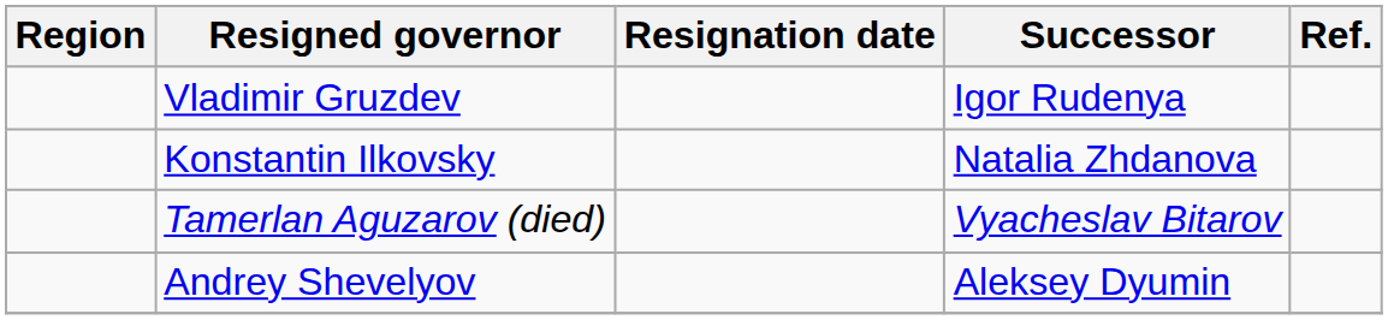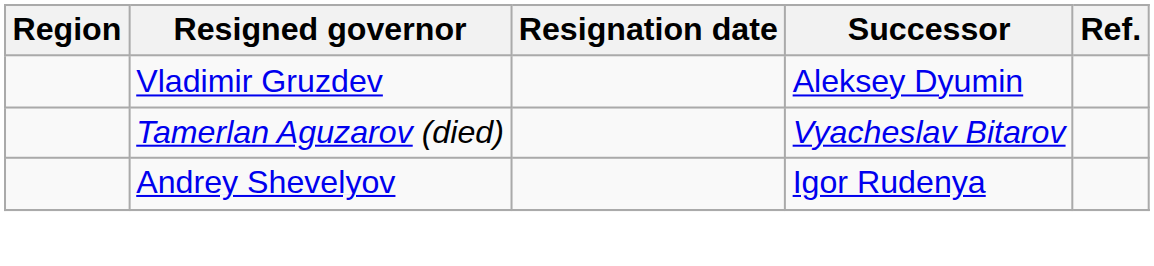Vladimir Gruzdev | Successor: Igor Rudenya -> Aleksey Dyumin
- row: Konstantin Ilkovsky | Natalia Zhdanova
Andrey Shevelyov | Successor: Aleksey Dyumin -> Igor Rudenya
